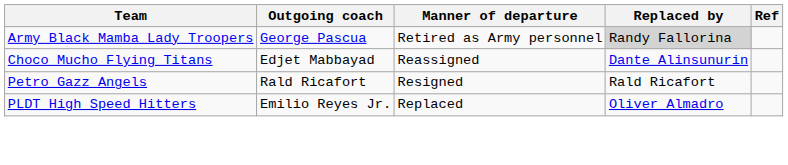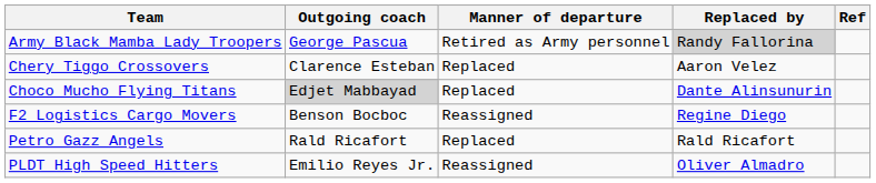+ row: Chery Tiggo Crossovers | Clarence Esteban | Replaced | Aaron Velez
Choco Mucho Flying Titans | Outgoing coach: no background -> lightgrey background
Choco Mucho Flying Titans | Manner of departure: Reassigned -> Replaced
+ row: F2 Logistics Cargo Movers | Benson Bocboc | Reassigned | Regine Diego
Petro Gazz Angels | Manner of departure: Resigned -> Replaced
PLDT High Speed Hitters | Manner of departure: Replaced -> Reassigned
